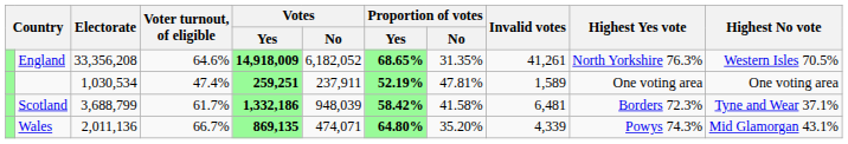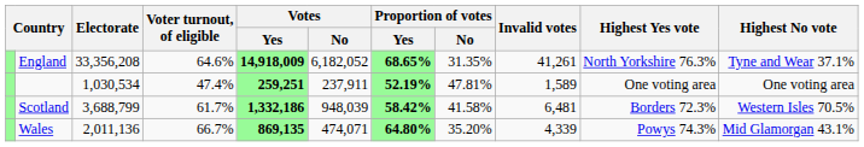England | Highest No vote: Western Isles 70.5% -> Tyne and Wear 37.1%
Scotland | Highest No vote: Tyne and Wear 37.1% -> Western Isles 70.5%
